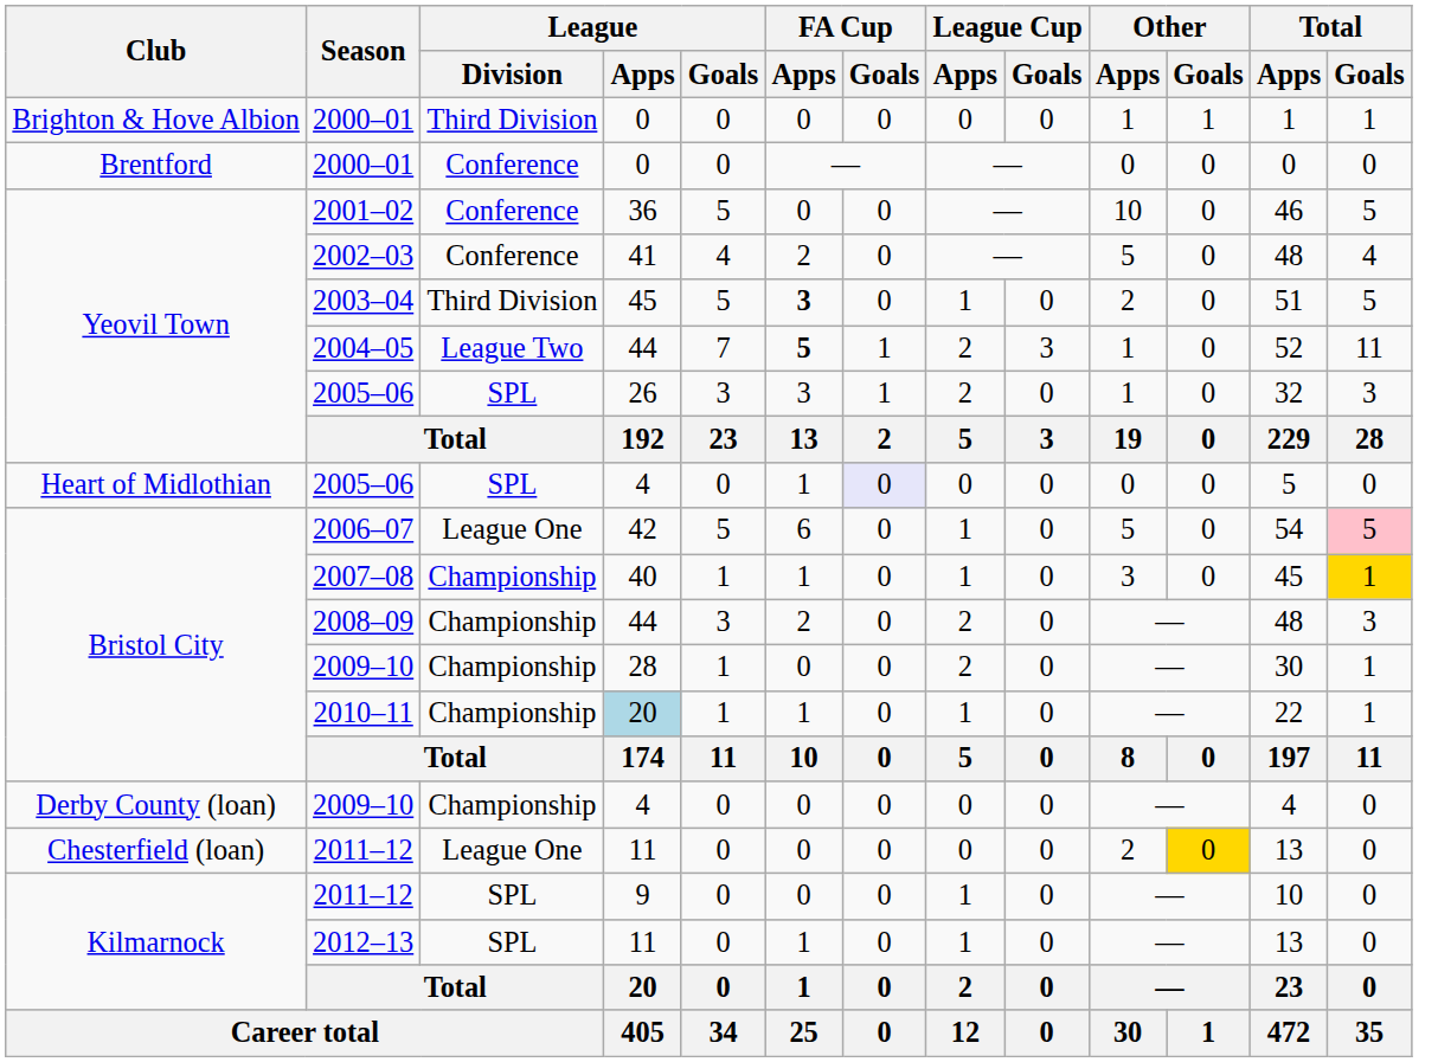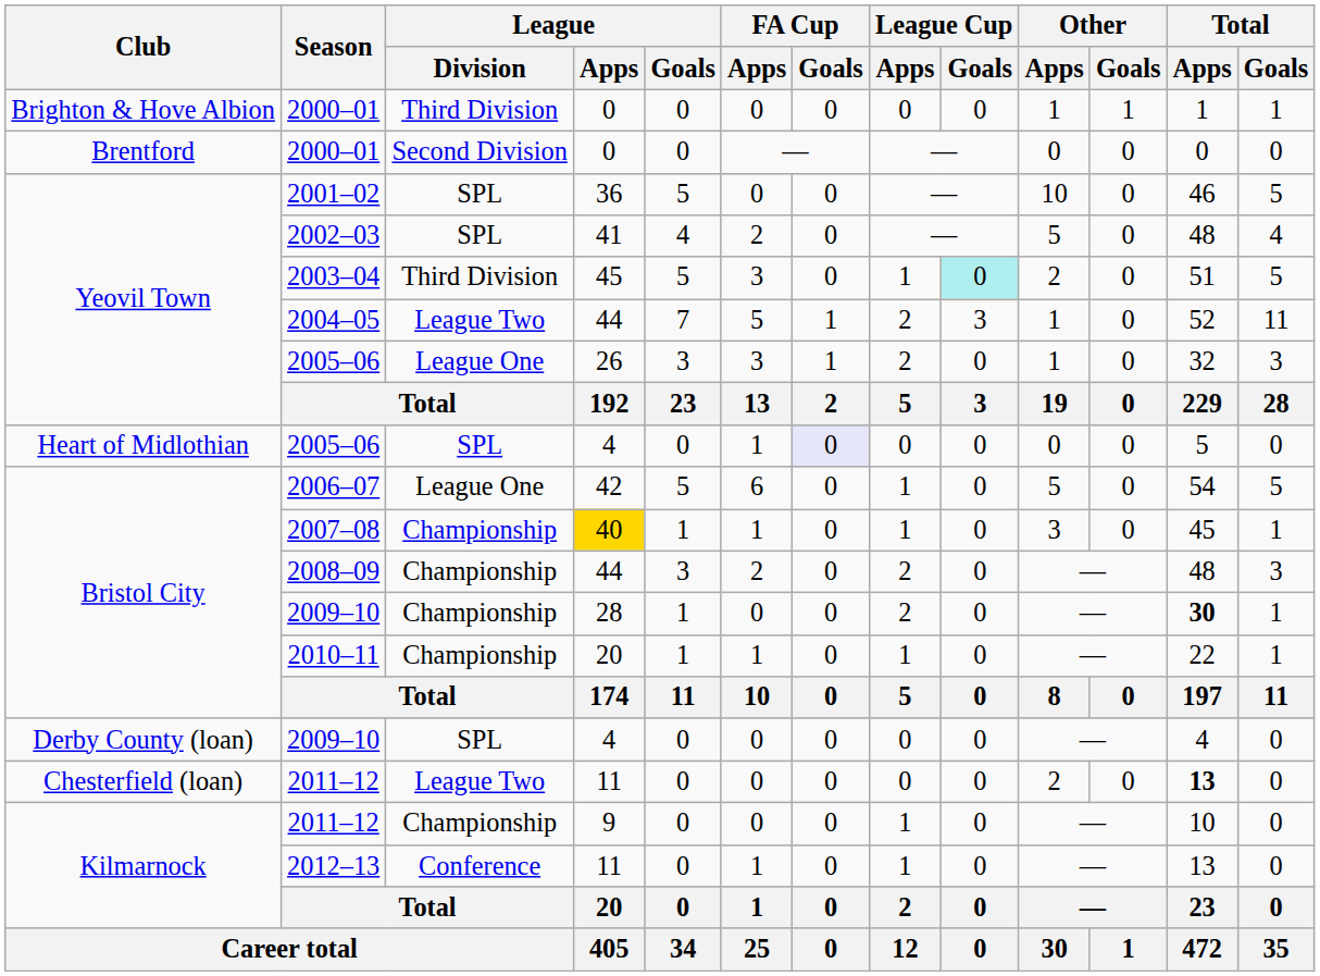Brentford / 2000–01 | League / Division: Conference -> Second Division
2001–02 | League / Division: Conference -> SPL
2002–03 | League / Division: Conference -> SPL
2003–04 | FA Cup / Apps: bold -> normal
2003–04 | League Cup / Goals: no background -> paleturquoise background
2004–05 | FA Cup / Apps: bold -> normal
Yeovil Town / 2005–06 | League / Division: SPL -> League One
2006–07 | Total / Goals: pink background -> no background
2007–08 | League / Apps: no background -> gold background
2007–08 | Total / Goals: gold background -> no background
Bristol City / 2009–10 | Total / Apps: normal -> bold
2010–11 | League / Apps: lightblue background -> no background
Derby County (loan) / 2009–10 | League / Division: Championship -> SPL
Chesterfield (loan) / 2011–12 | League / Division: League One -> League Two
Chesterfield (loan) / 2011–12 | Other / Goals: gold background -> no background
Chesterfield (loan) / 2011–12 | Total / Apps: normal -> bold
Kilmarnock / 2011–12 | League / Division: SPL -> Championship
2012–13 | League / Division: SPL -> Conference
